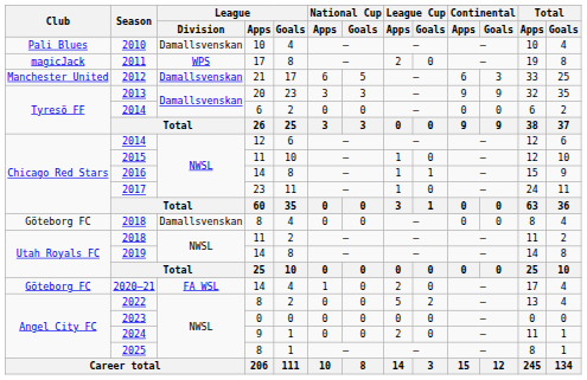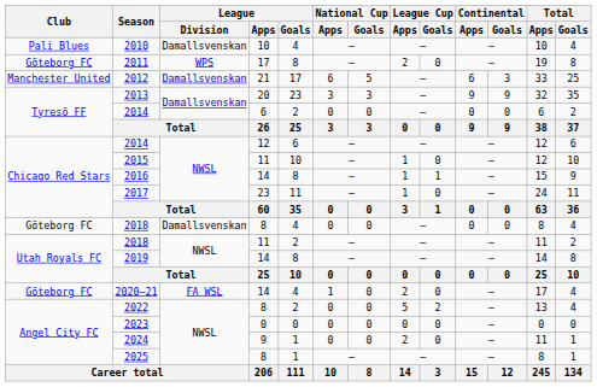2011 | Club: magicJack -> Göteborg FC
